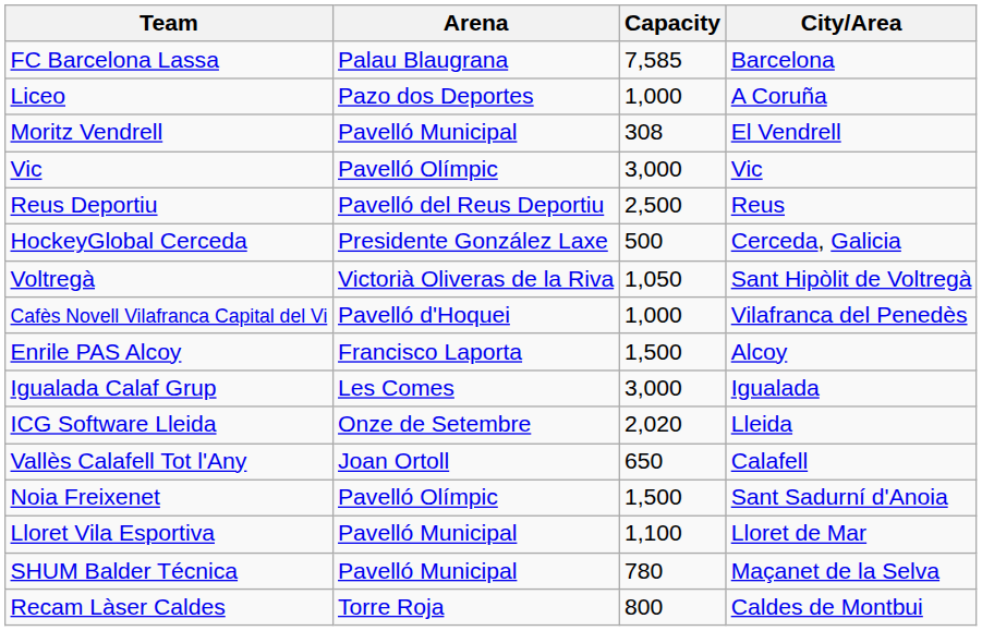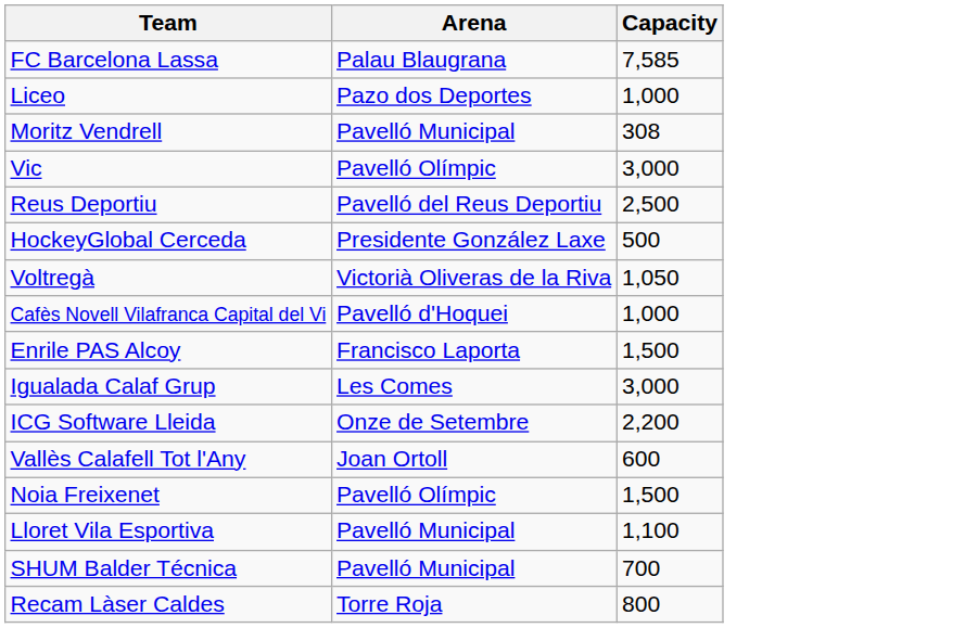- column: City/Area | Barcelona | A Coruña | El Vendrell | Vic | Reus | Cerceda, Galicia | Sant Hipòlit de Voltregà | Vilafranca del Penedès | Alcoy | Igualada | Lleida | Calafell | Sant Sadurní d'Anoia | Lloret de Mar | Maçanet de la Selva | Caldes de Montbui
ICG Software Lleida | Capacity: 2,020 -> 2,200
Vallès Calafell Tot l'Any | Capacity: 650 -> 600
SHUM Balder Técnica | Capacity: 780 -> 700
